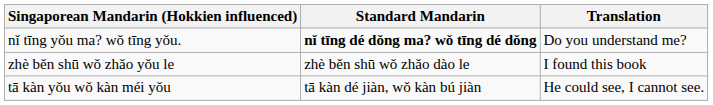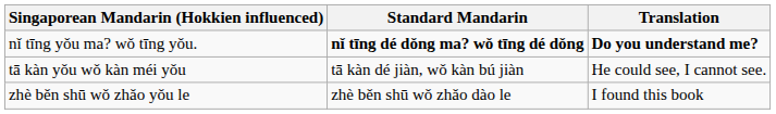nǐ tīng yǒu ma? wǒ tīng yǒu. | Translation: normal -> bold
rows swapped: tā kàn yǒu wǒ kàn méi yǒu <-> zhè běn shū wǒ zhǎo yǒu le
